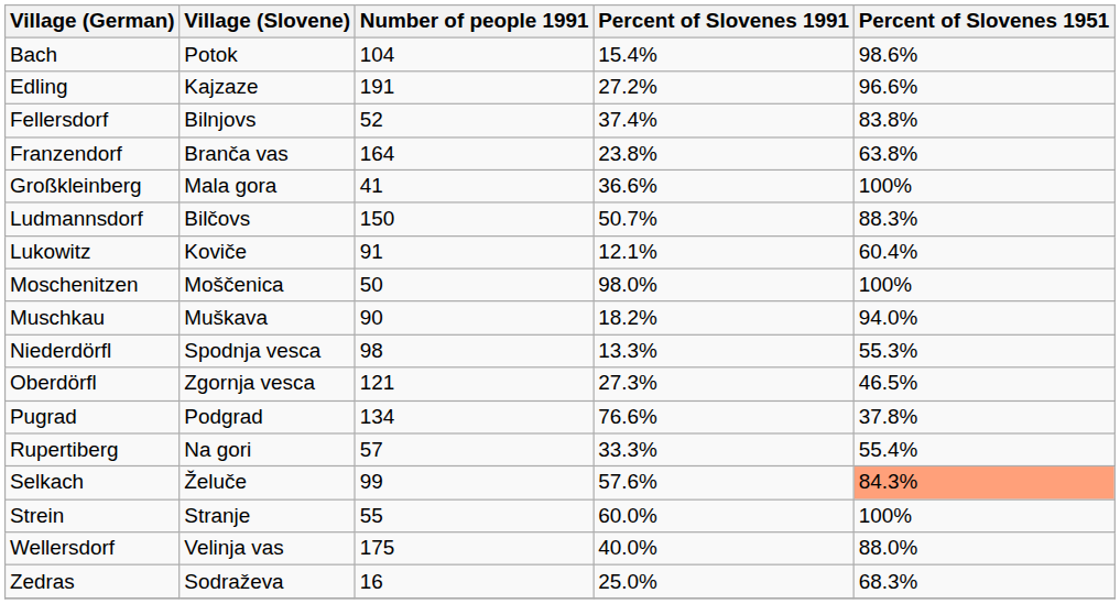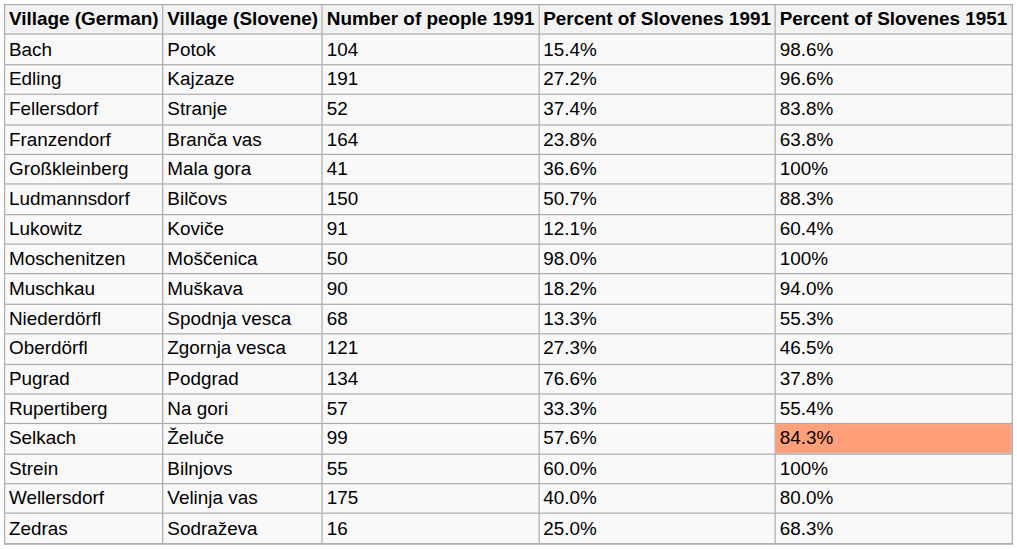Fellersdorf | Village (Slovene): Bilnjovs -> Stranje
Niederdörfl | Number of people 1991: 98 -> 68
Strein | Village (Slovene): Stranje -> Bilnjovs
Wellersdorf | Percent of Slovenes 1951: 88.0% -> 80.0%
